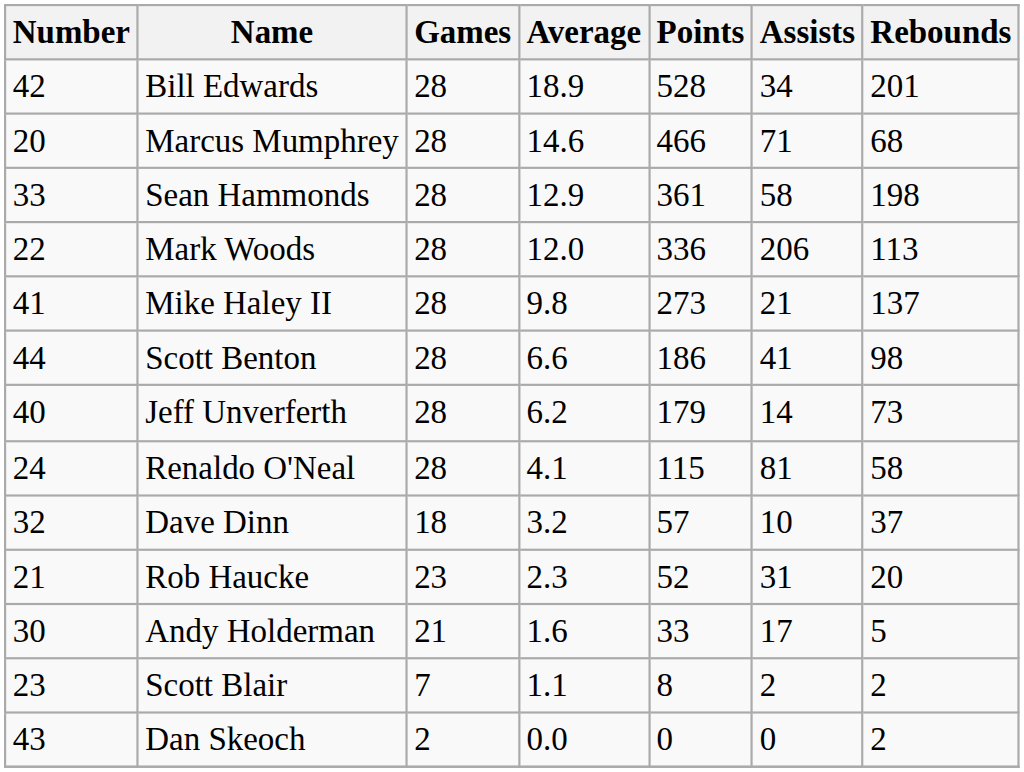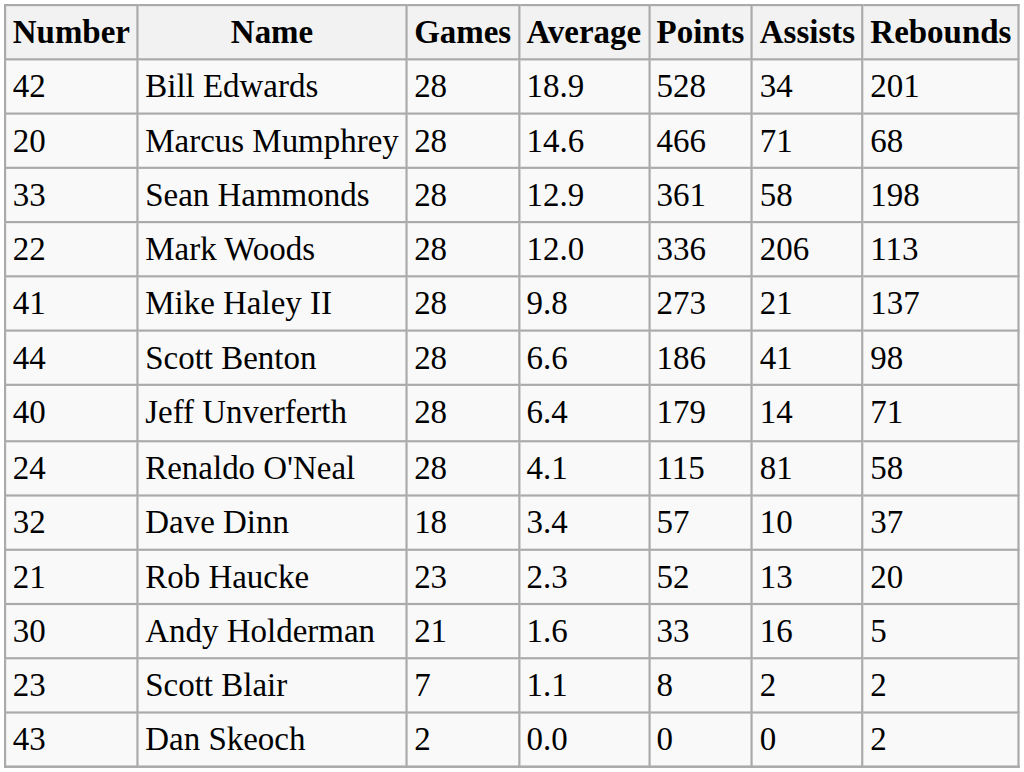Jeff Unverferth | Average: 6.2 -> 6.4
Jeff Unverferth | Rebounds: 73 -> 71
Dave Dinn | Average: 3.2 -> 3.4
Rob Haucke | Assists: 31 -> 13
Andy Holderman | Assists: 17 -> 16
